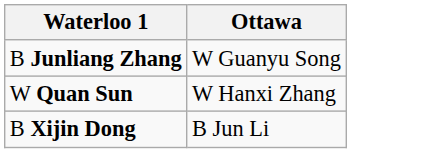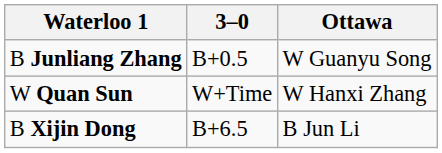+ column: 3–0 | B+0.5 | W+Time | B+6.5
